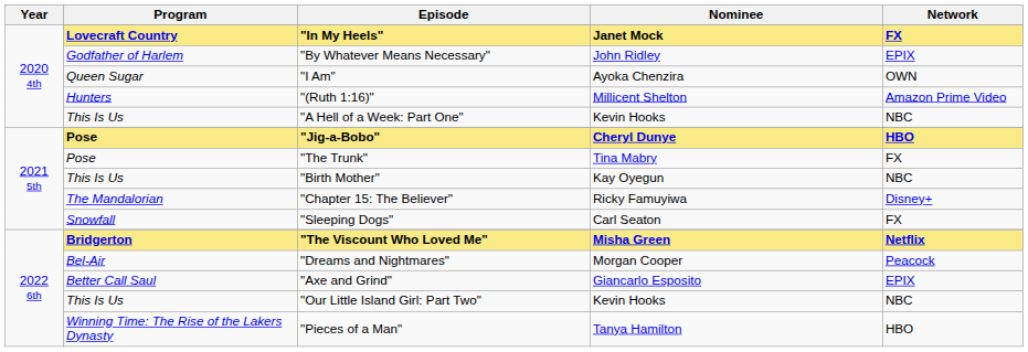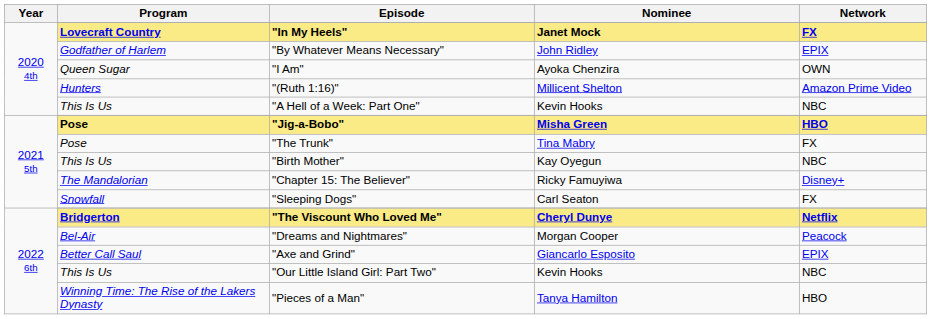"Jig-a-Bobo" | Nominee: Cheryl Dunye -> Misha Green
"The Viscount Who Loved Me" | Nominee: Misha Green -> Cheryl Dunye
